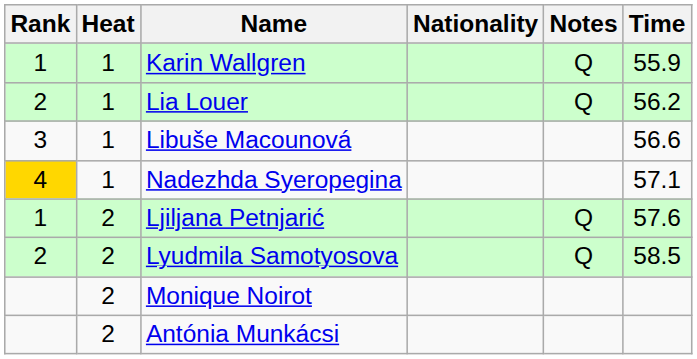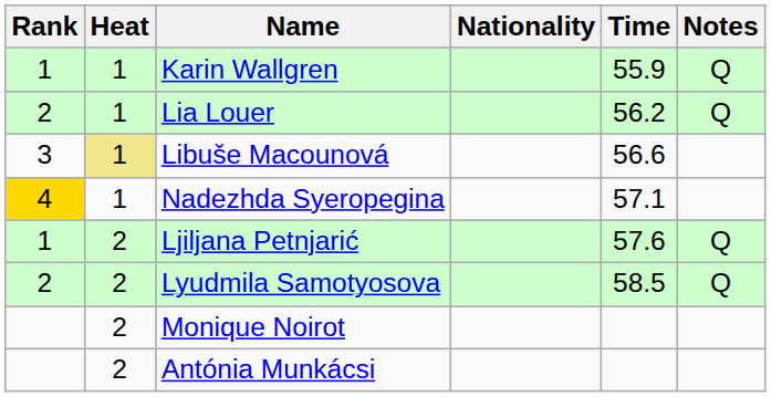columns swapped: Time <-> Notes
Libuše Macounová | Heat: no background -> khaki background
